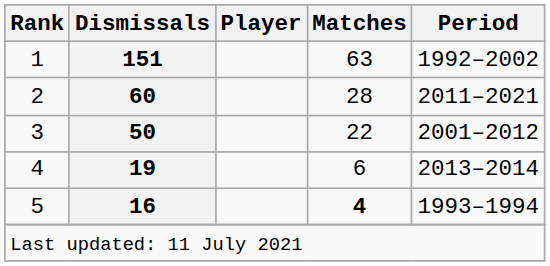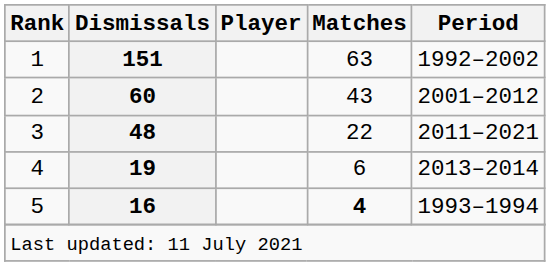2 | Matches: 28 -> 43
2 | Period: 2011–2021 -> 2001–2012
3 | Dismissals: 50 -> 48
3 | Period: 2001–2012 -> 2011–2021
